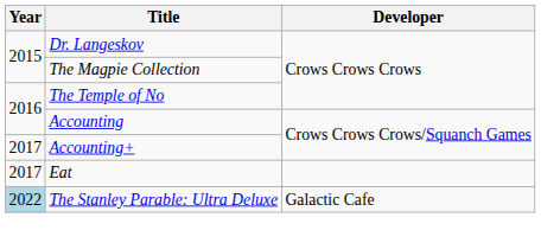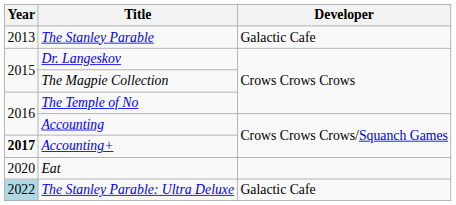+ row: 2013 | The Stanley Parable | Galactic Cafe
Accounting+ | Year: normal -> bold
Eat | Year: 2017 -> 2020
